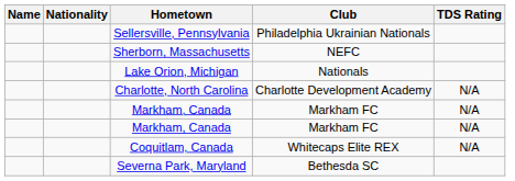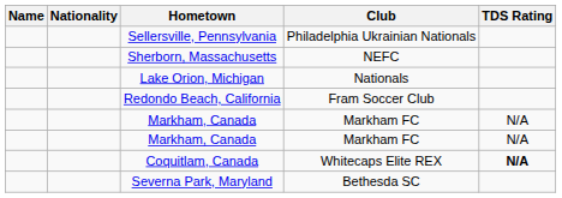+ row: Redondo Beach, California | Fram Soccer Club
- row: Charlotte, North Carolina | Charlotte Development Academy | N/A
Coquitlam, Canada | TDS Rating: normal -> bold
